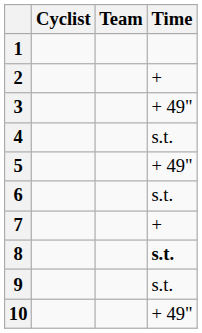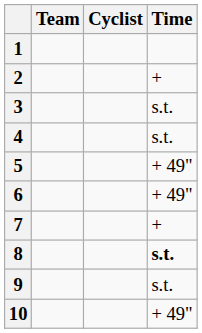columns swapped: Cyclist <-> Team
3 | Time: + 49" -> s.t.
6 | Time: s.t. -> + 49"
